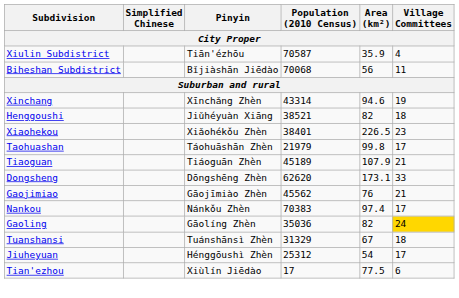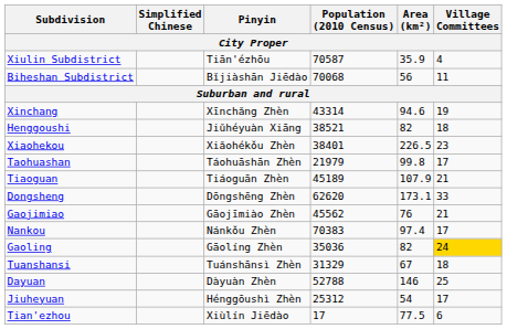+ row: Dayuan | Dàyuàn Zhèn | 52788 | 146 | 25
